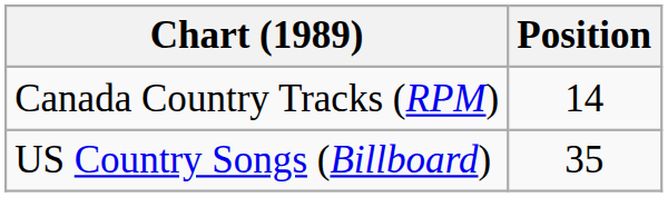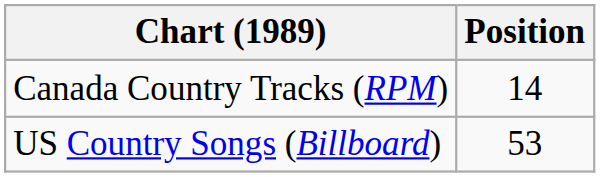US Country Songs (Billboard) | Position: 35 -> 53
